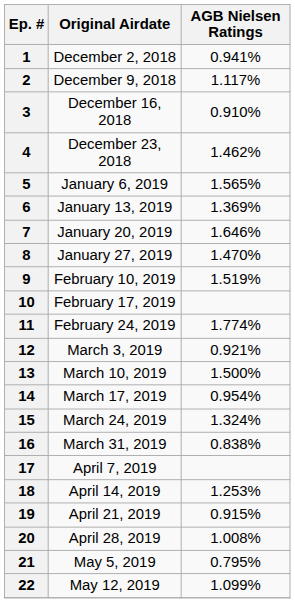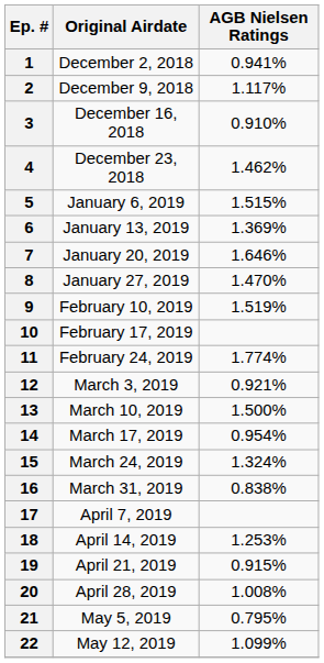5 | AGB Nielsen Ratings: 1.565% -> 1.515%
